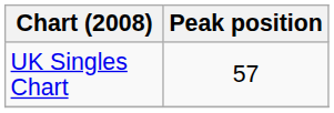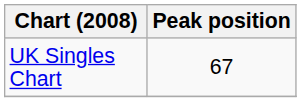UK Singles Chart | Peak position: 57 -> 67
